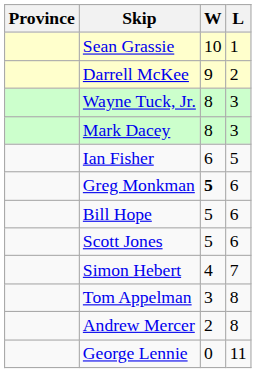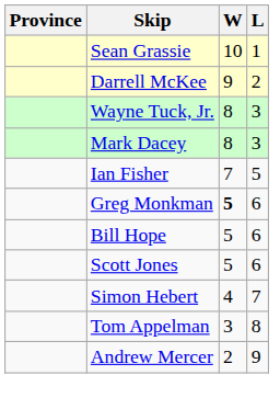Ian Fisher | W: 6 -> 7
Andrew Mercer | L: 8 -> 9
- row: George Lennie | 0 | 11
